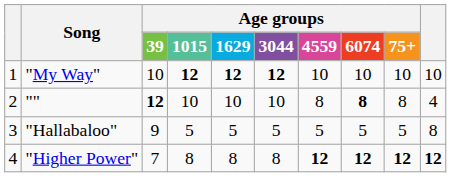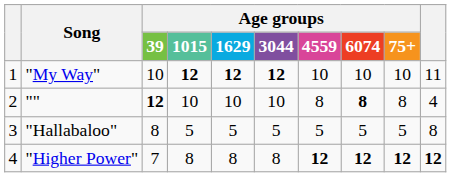"My Way" | column 10: 10 -> 11
"Hallabaloo" | Age groups / 39: 9 -> 8
